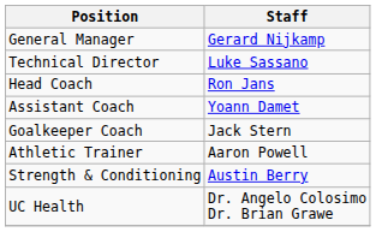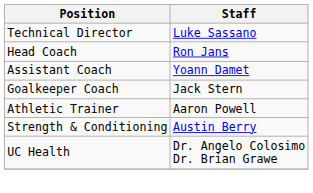- row: General Manager | Gerard Nijkamp
